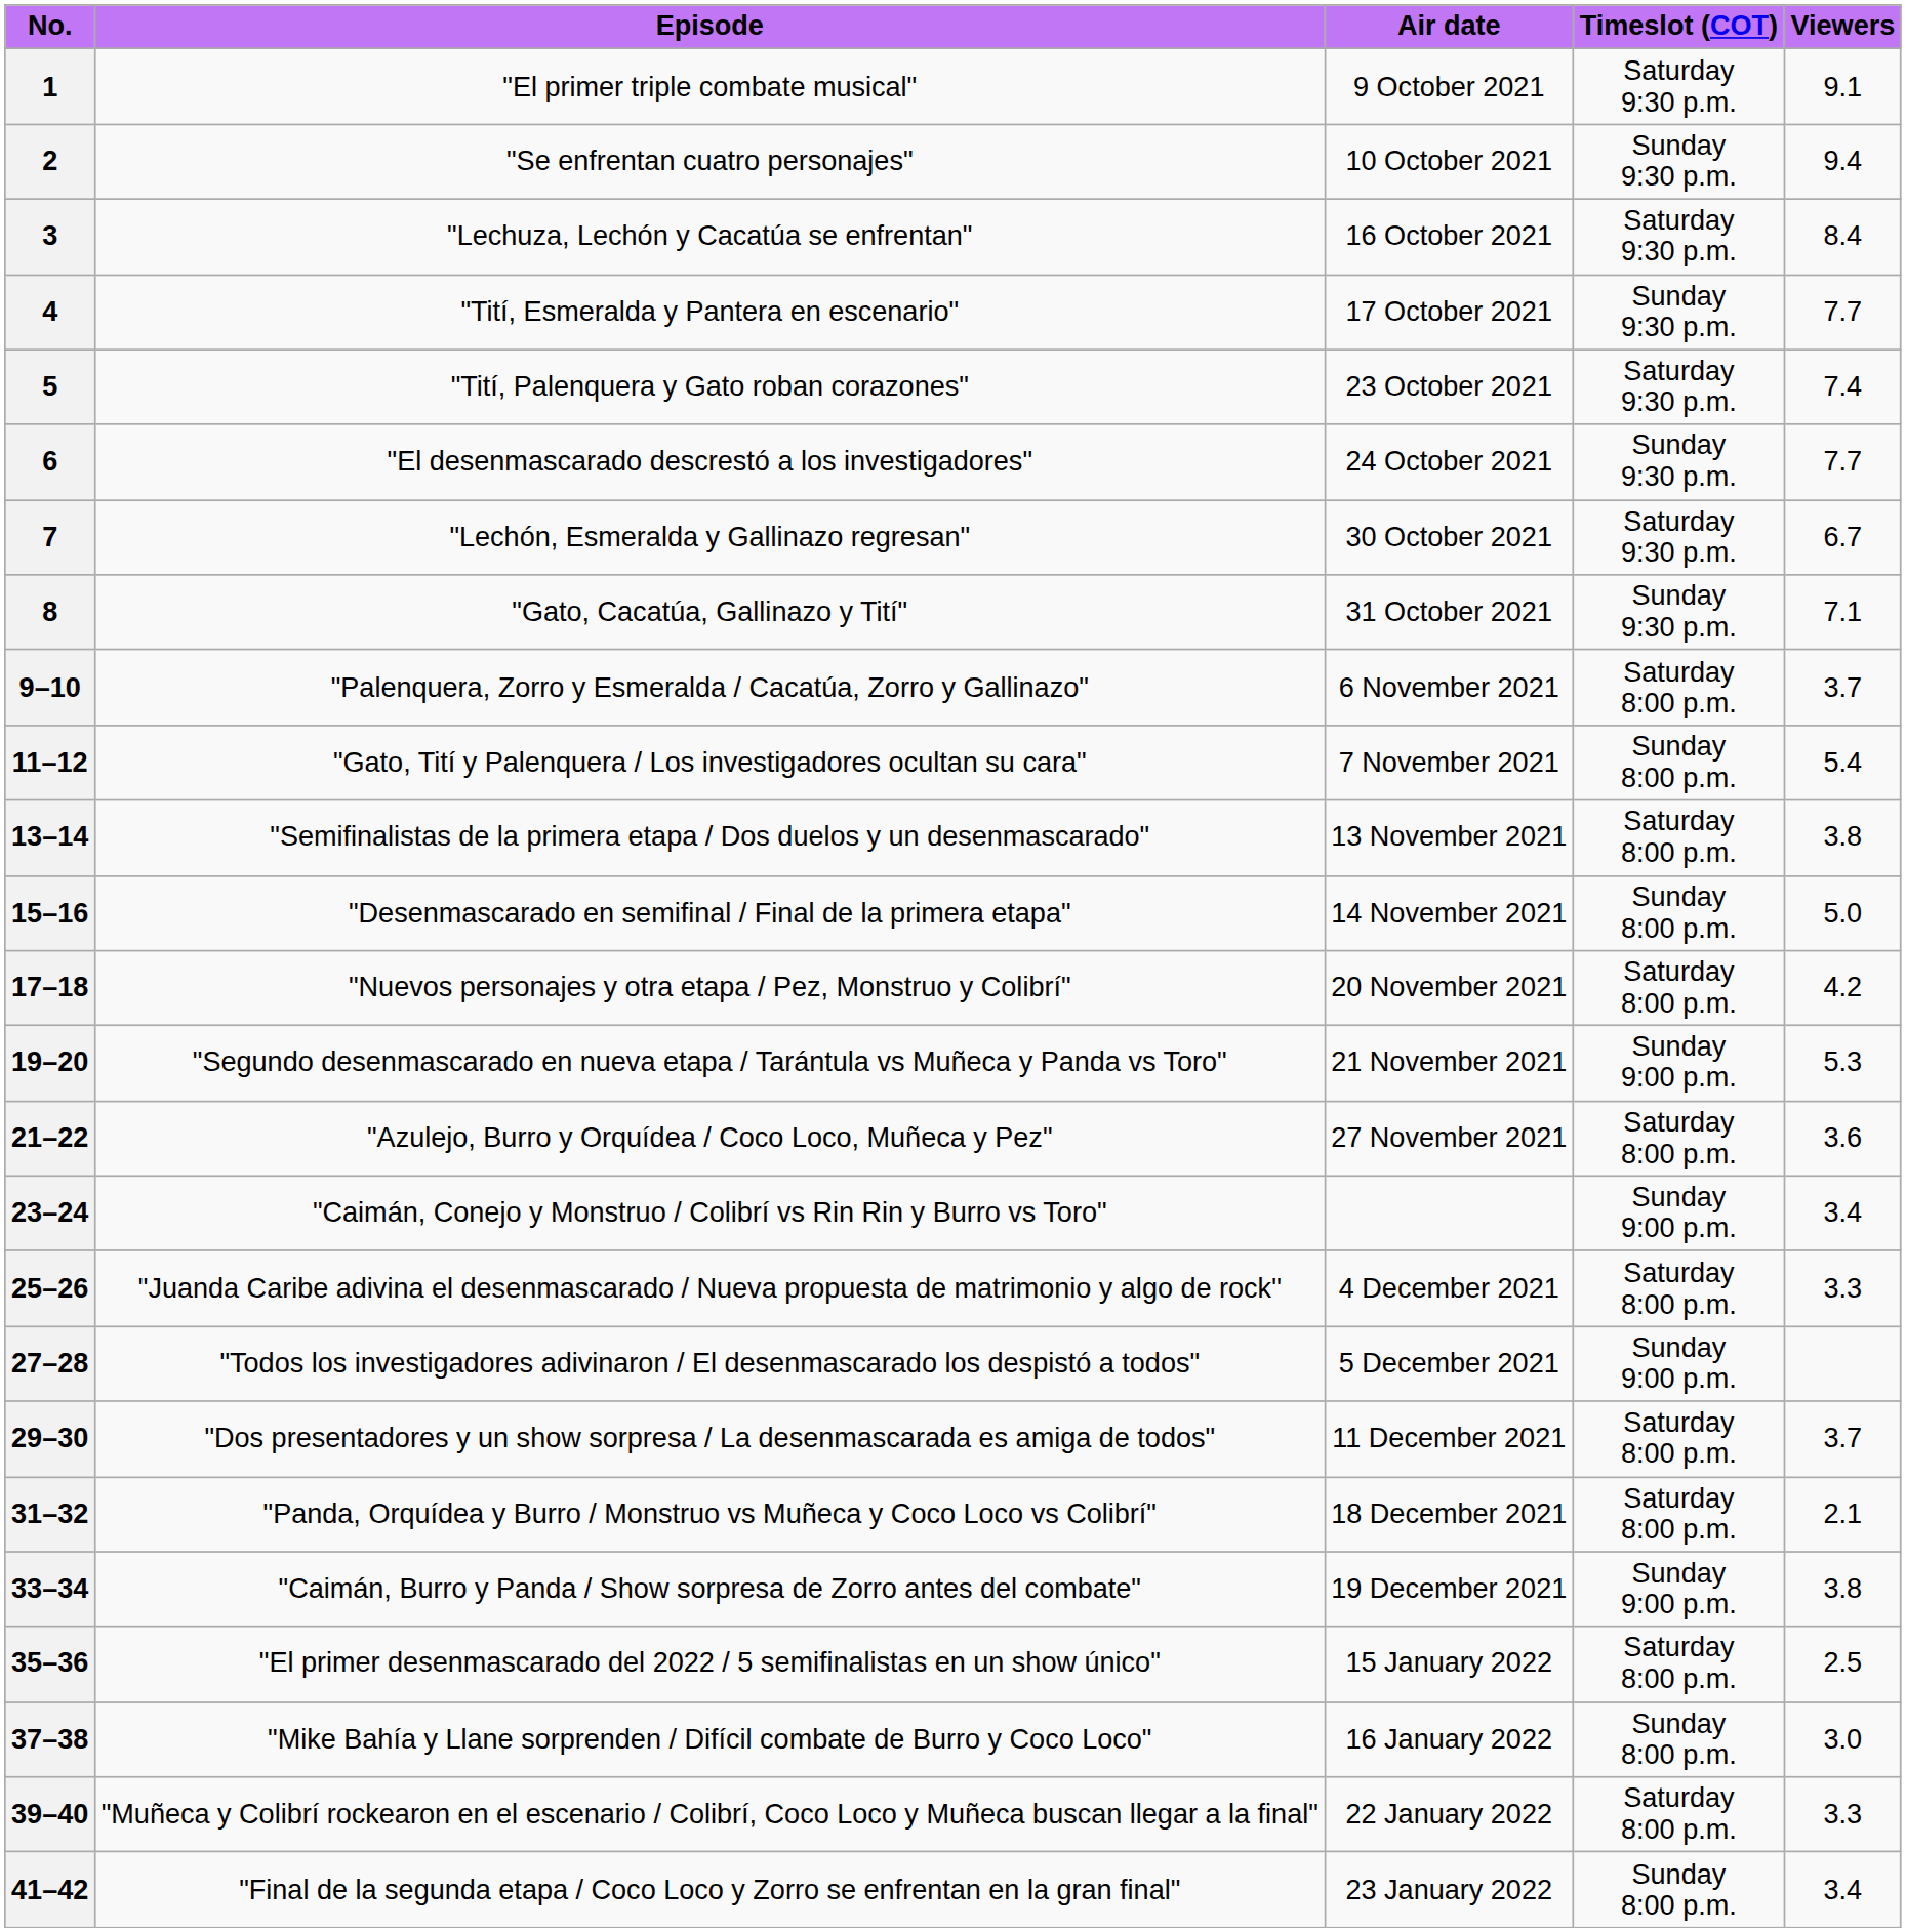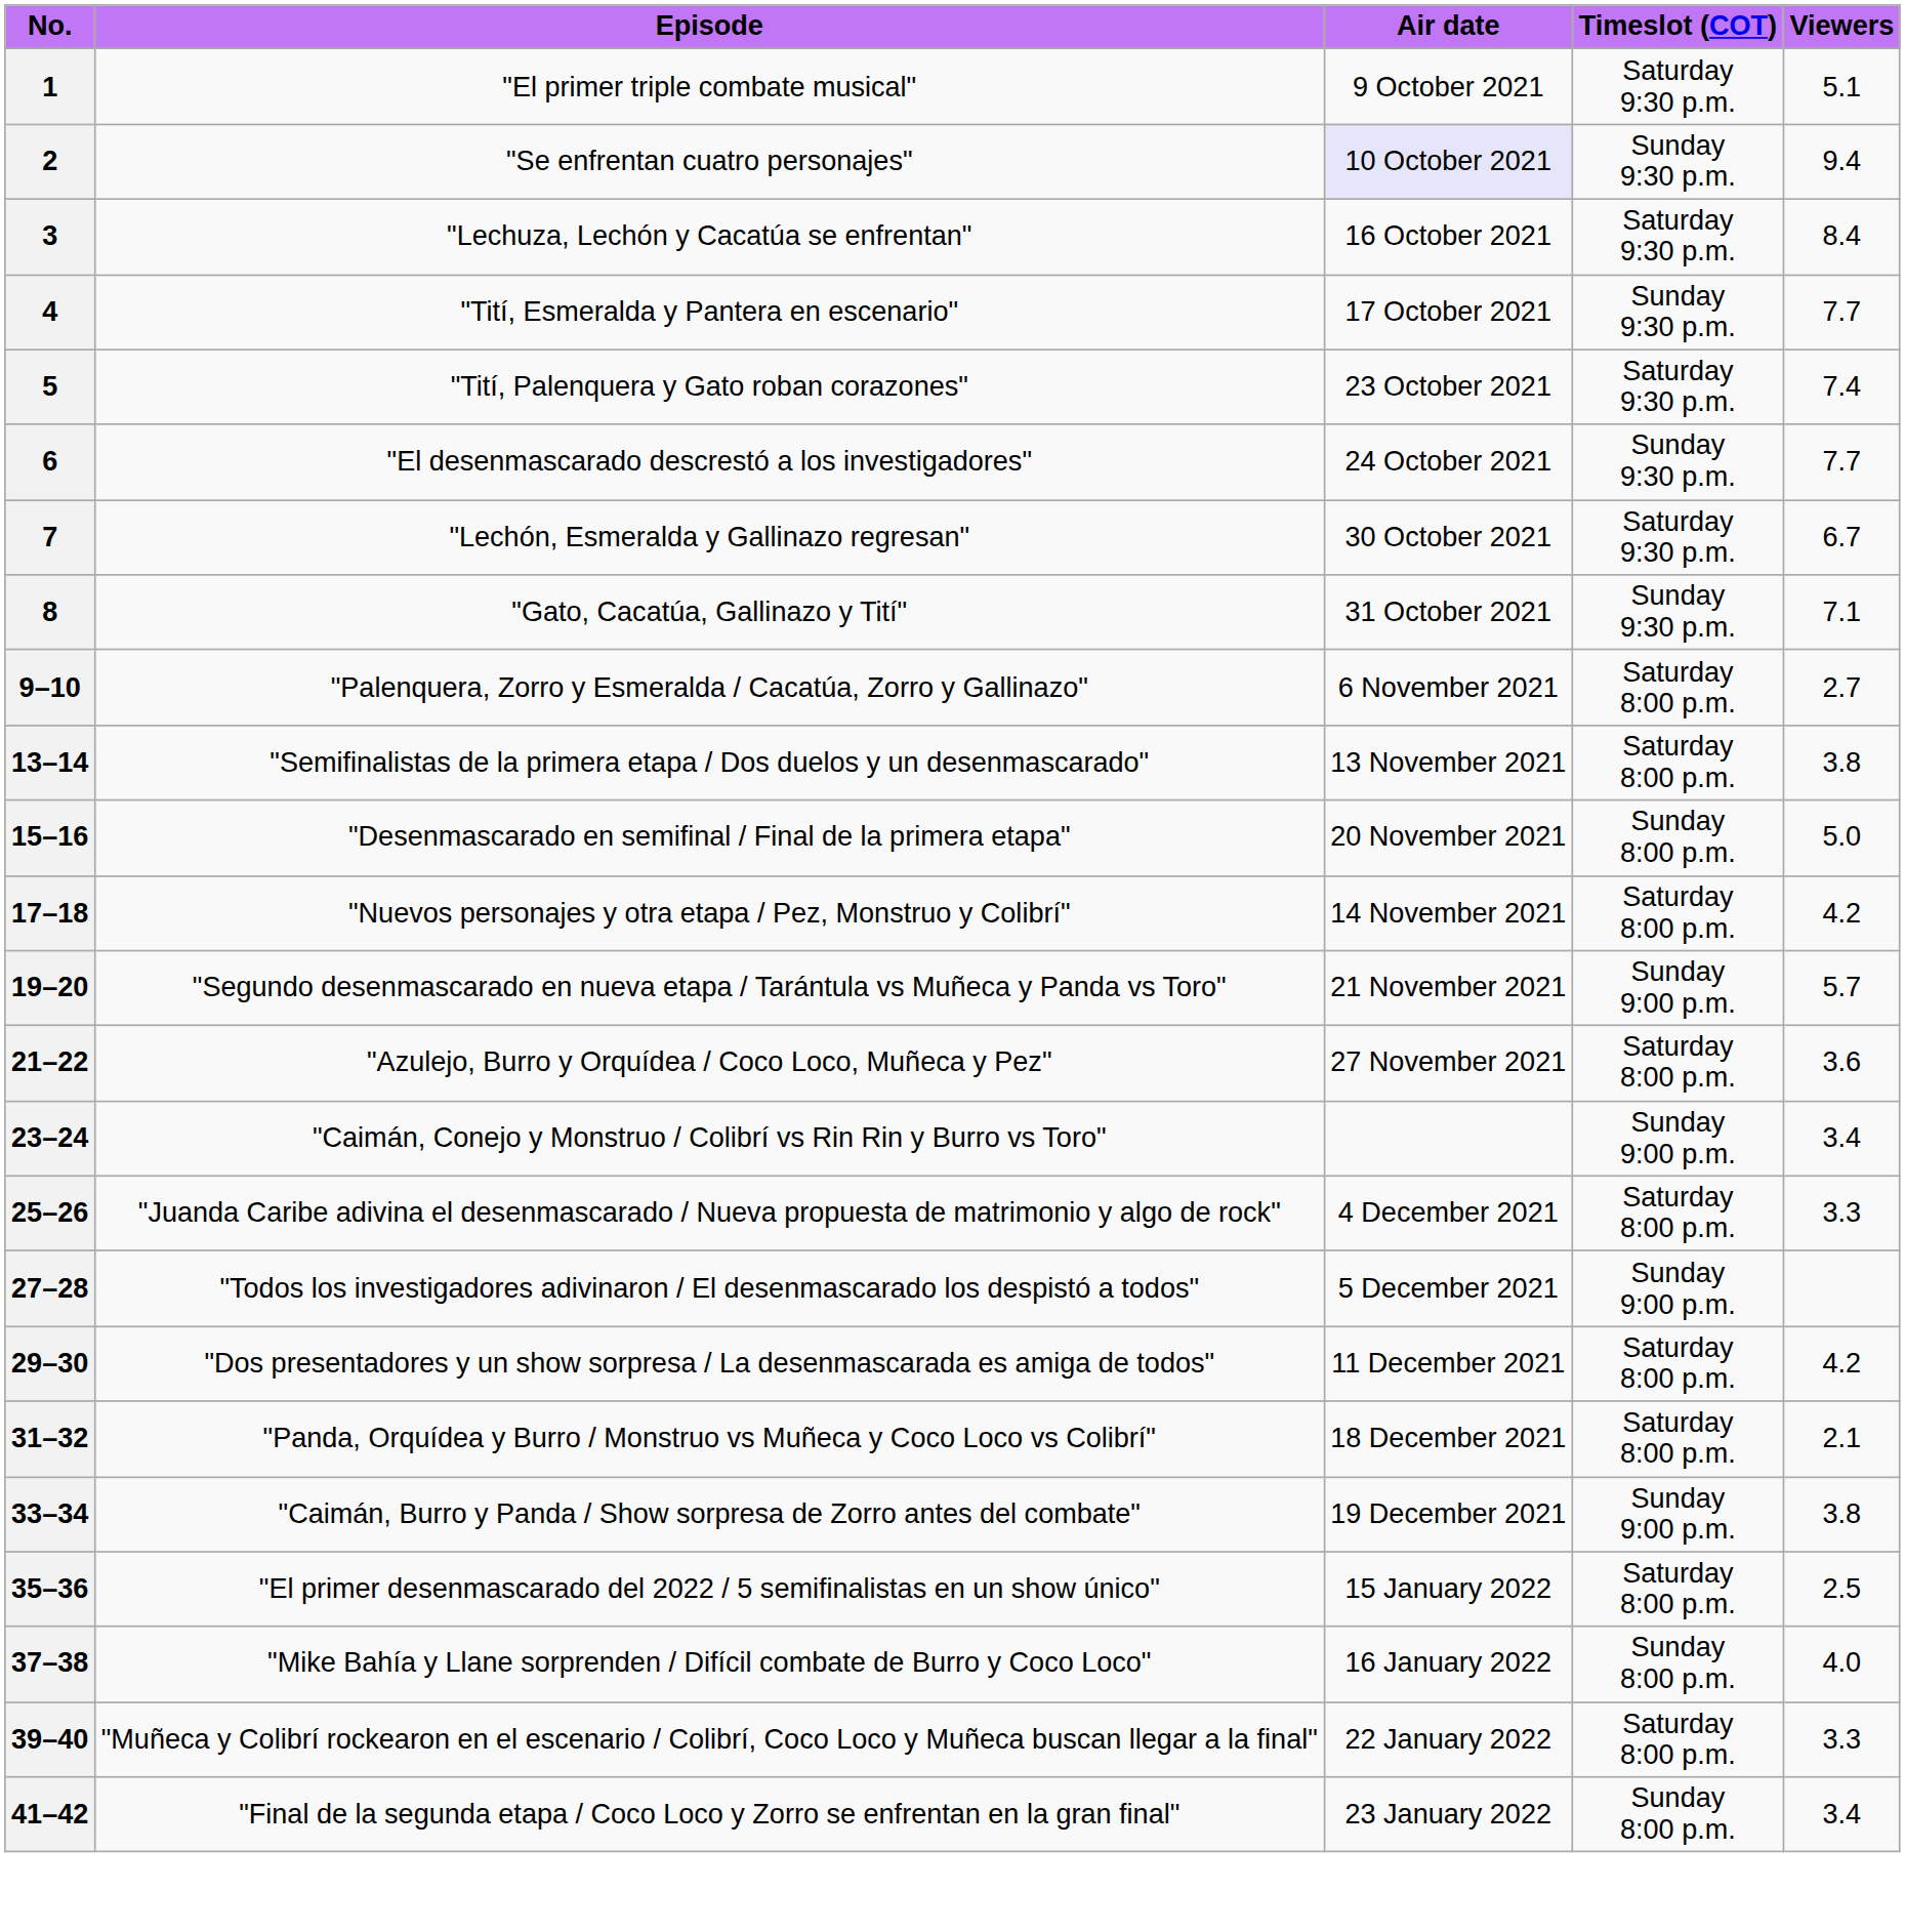1 | Viewers: 9.1 -> 5.1
2 | Air date: no background -> lavender background
9–10 | Viewers: 3.7 -> 2.7
- row: 11–12 | "Gato, Tití y Palenquera / Los investigadores ocultan su cara" | 7 November 2021 | Sunday 8:00 p.m. | 5.4
15–16 | Air date: 14 November 2021 -> 20 November 2021
17–18 | Air date: 20 November 2021 -> 14 November 2021
19–20 | Viewers: 5.3 -> 5.7
29–30 | Viewers: 3.7 -> 4.2
37–38 | Viewers: 3.0 -> 4.0
